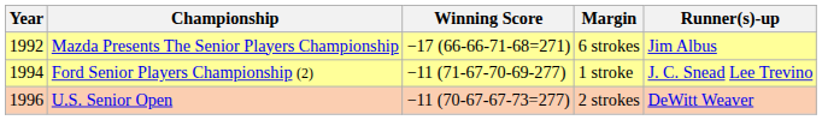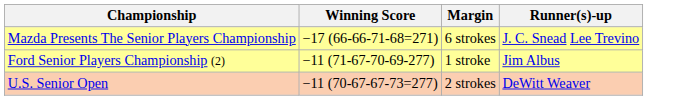- column: Year | 1992 | 1994 | 1996
Mazda Presents The Senior Players Championship | Runner(s)-up: Jim Albus -> J. C. Snead Lee Trevino
Ford Senior Players Championship (2) | Runner(s)-up: J. C. Snead Lee Trevino -> Jim Albus
